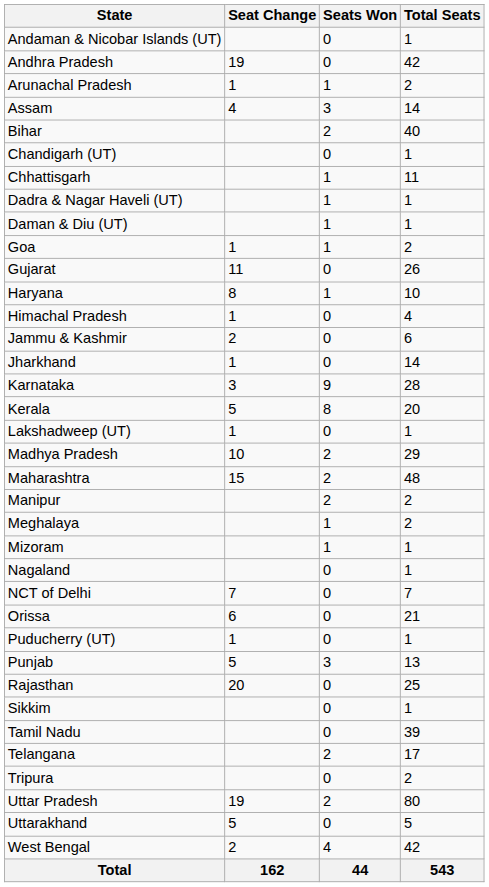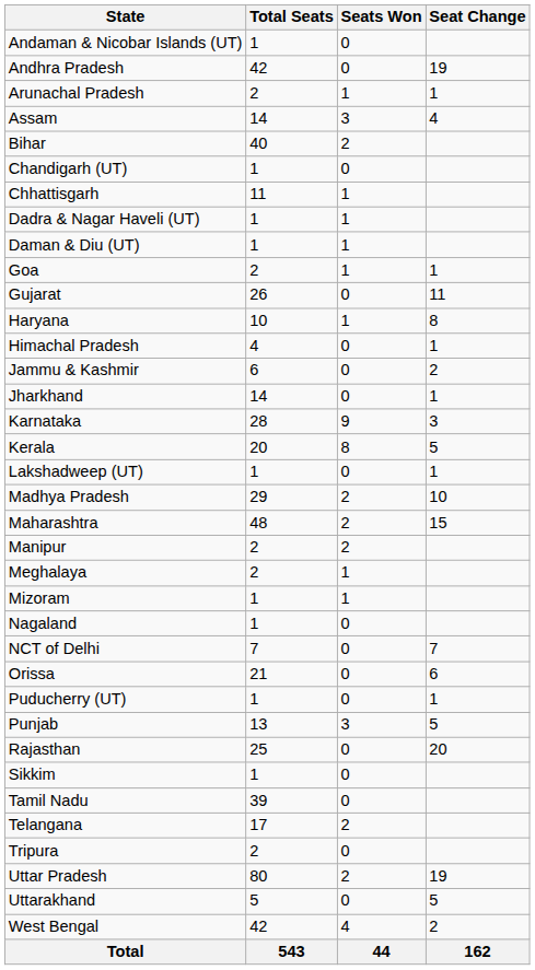columns swapped: Total Seats <-> Seat Change
